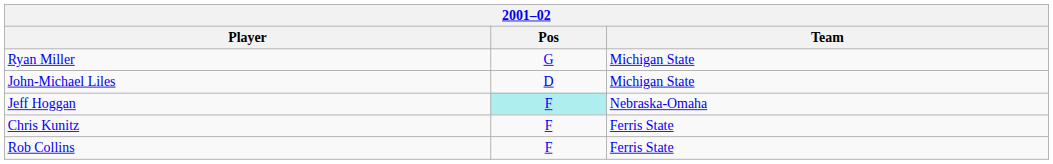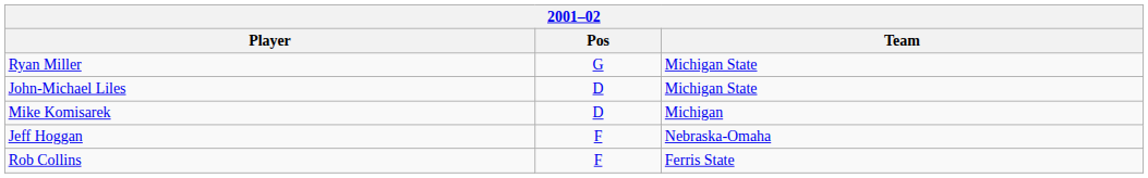+ row: Mike Komisarek | D | Michigan
Jeff Hoggan | Pos: paleturquoise background -> no background
- row: Chris Kunitz | F | Ferris State
